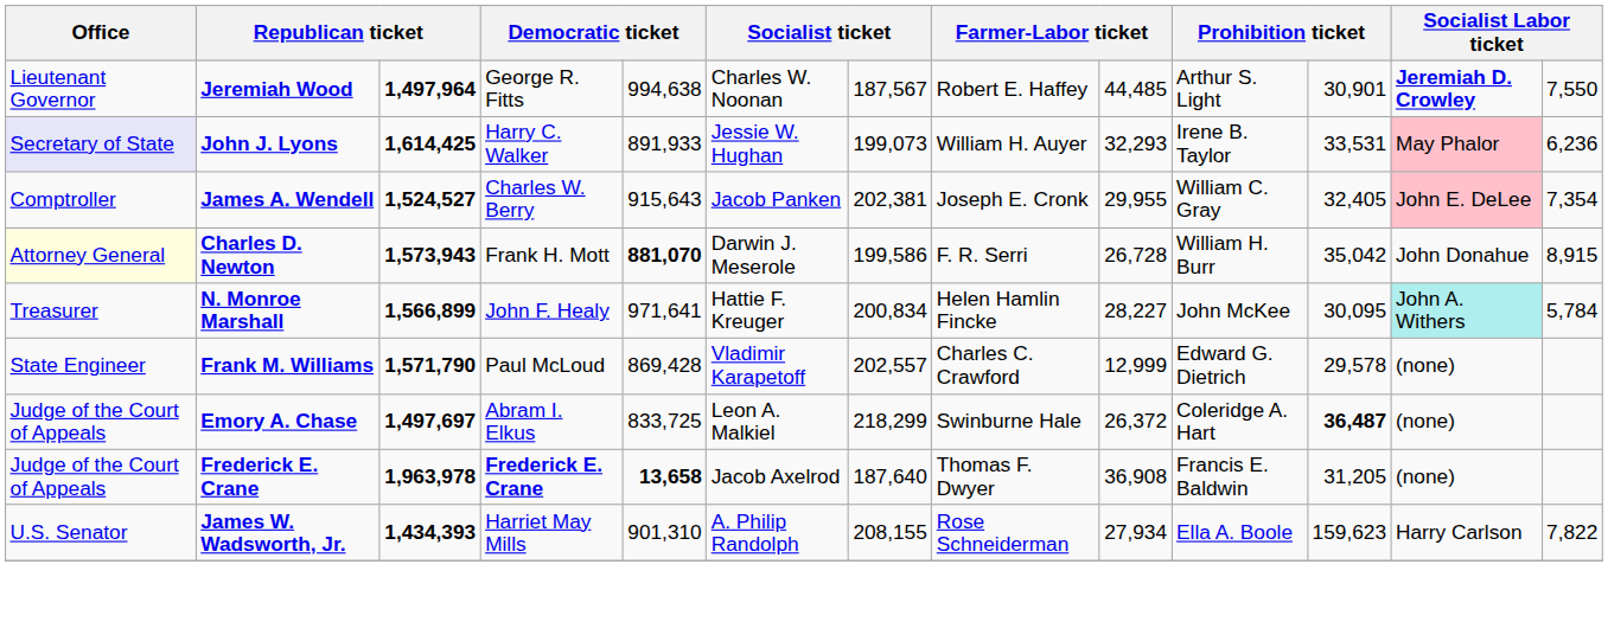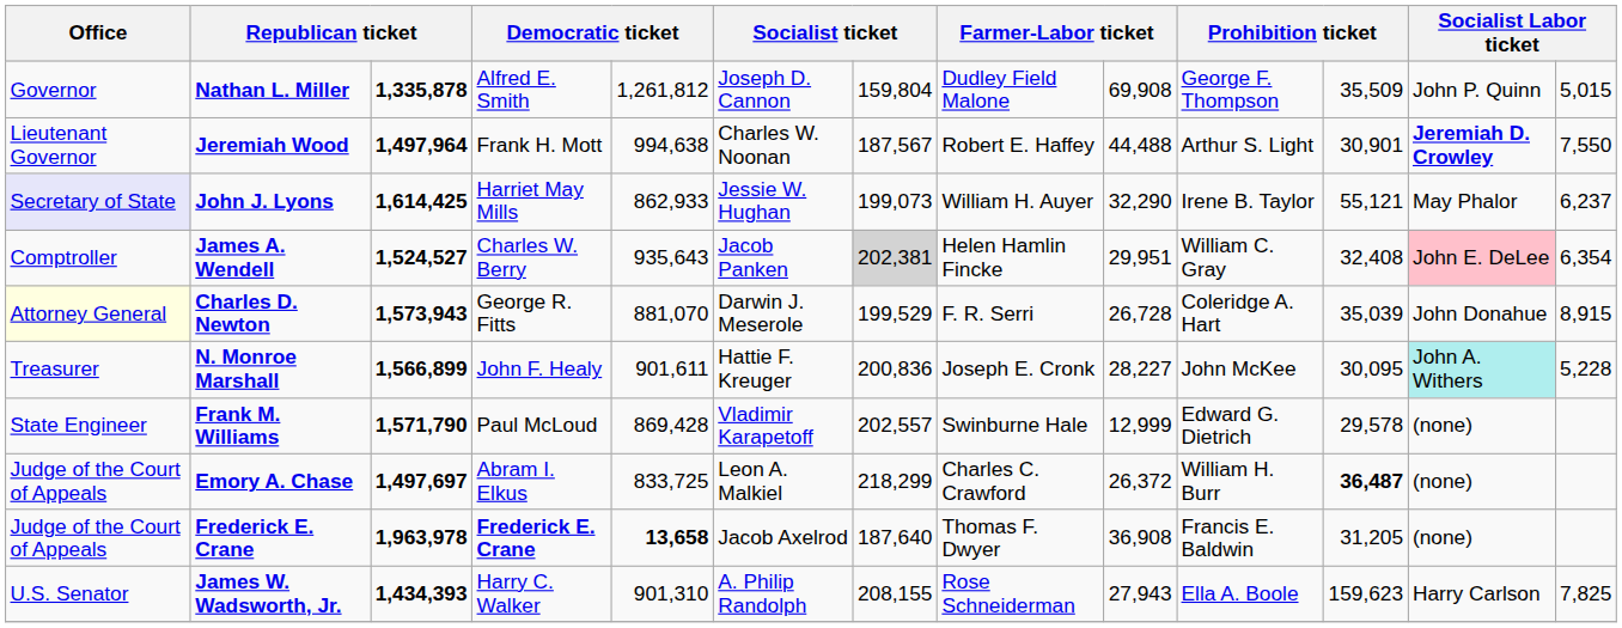+ row: Governor | Nathan L. Miller | 1,335,878 | Alfred E. Smith | 1,261,812 | Joseph D. Cannon | 159,804 | Dudley Field Malone | 69,908 | George F. Thompson | 35,509 | John P. Quinn | 5,015
Jeremiah Wood | column 4: George R. Fitts -> Frank H. Mott
Jeremiah Wood | column 9: 44,485 -> 44,488
John J. Lyons | column 4: Harry C. Walker -> Harriet May Mills
John J. Lyons | column 5: 891,933 -> 862,933
John J. Lyons | column 9: 32,293 -> 32,290
John J. Lyons | column 11: 33,531 -> 55,121
John J. Lyons | column 12: pink background -> no background
John J. Lyons | column 13: 6,236 -> 6,237
James A. Wendell | column 5: 915,643 -> 935,643
James A. Wendell | column 7: no background -> lightgrey background
James A. Wendell | column 8: Joseph E. Cronk -> Helen Hamlin Fincke
James A. Wendell | column 9: 29,955 -> 29,951
James A. Wendell | column 11: 32,405 -> 32,408
James A. Wendell | column 13: 7,354 -> 6,354
Charles D. Newton | column 4: Frank H. Mott -> George R. Fitts
Charles D. Newton | column 5: bold -> normal
Charles D. Newton | column 7: 199,586 -> 199,529
Charles D. Newton | column 10: William H. Burr -> Coleridge A. Hart
Charles D. Newton | column 11: 35,042 -> 35,039
N. Monroe Marshall | column 5: 971,641 -> 901,611
N. Monroe Marshall | column 7: 200,834 -> 200,836
N. Monroe Marshall | column 8: Helen Hamlin Fincke -> Joseph E. Cronk
N. Monroe Marshall | column 13: 5,784 -> 5,228
Frank M. Williams | column 8: Charles C. Crawford -> Swinburne Hale
Emory A. Chase | column 8: Swinburne Hale -> Charles C. Crawford
Emory A. Chase | column 10: Coleridge A. Hart -> William H. Burr
James W. Wadsworth, Jr. | column 4: Harriet May Mills -> Harry C. Walker
James W. Wadsworth, Jr. | column 9: 27,934 -> 27,943
James W. Wadsworth, Jr. | column 13: 7,822 -> 7,825
